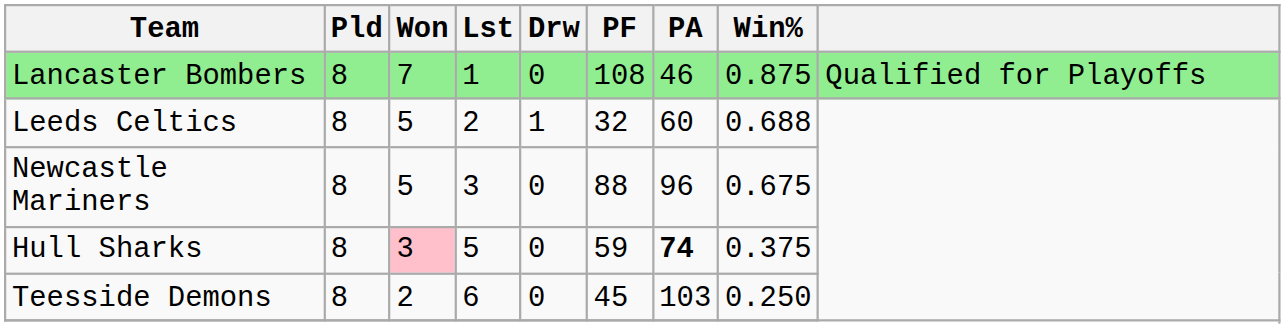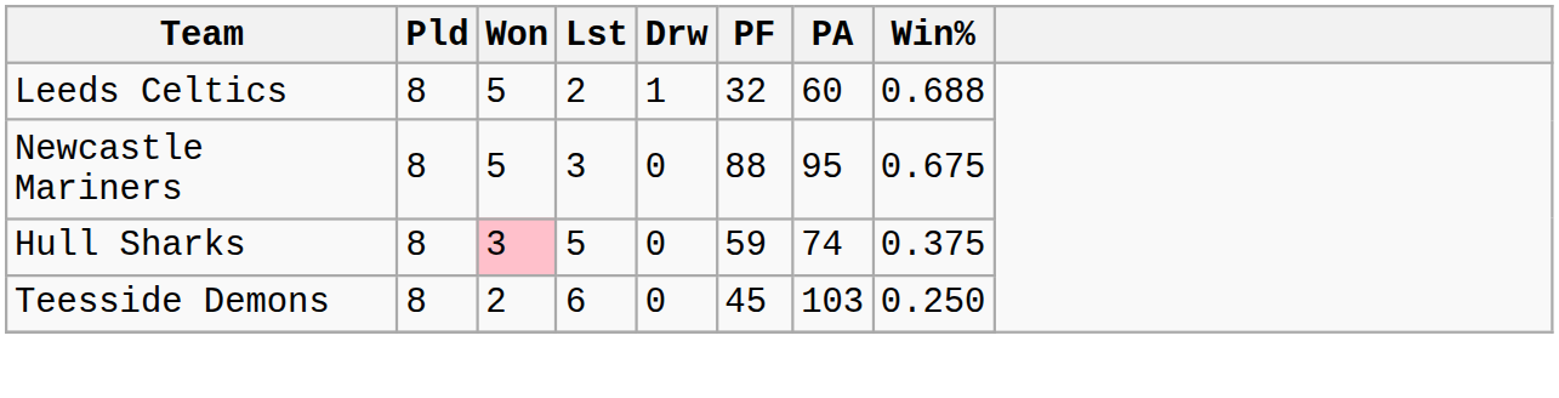- row: Lancaster Bombers | 8 | 7 | 1 | 0 | 108 | 46 | 0.875 | Qualified for Playoffs
Newcastle Mariners | PA: 96 -> 95
Hull Sharks | PA: bold -> normal
